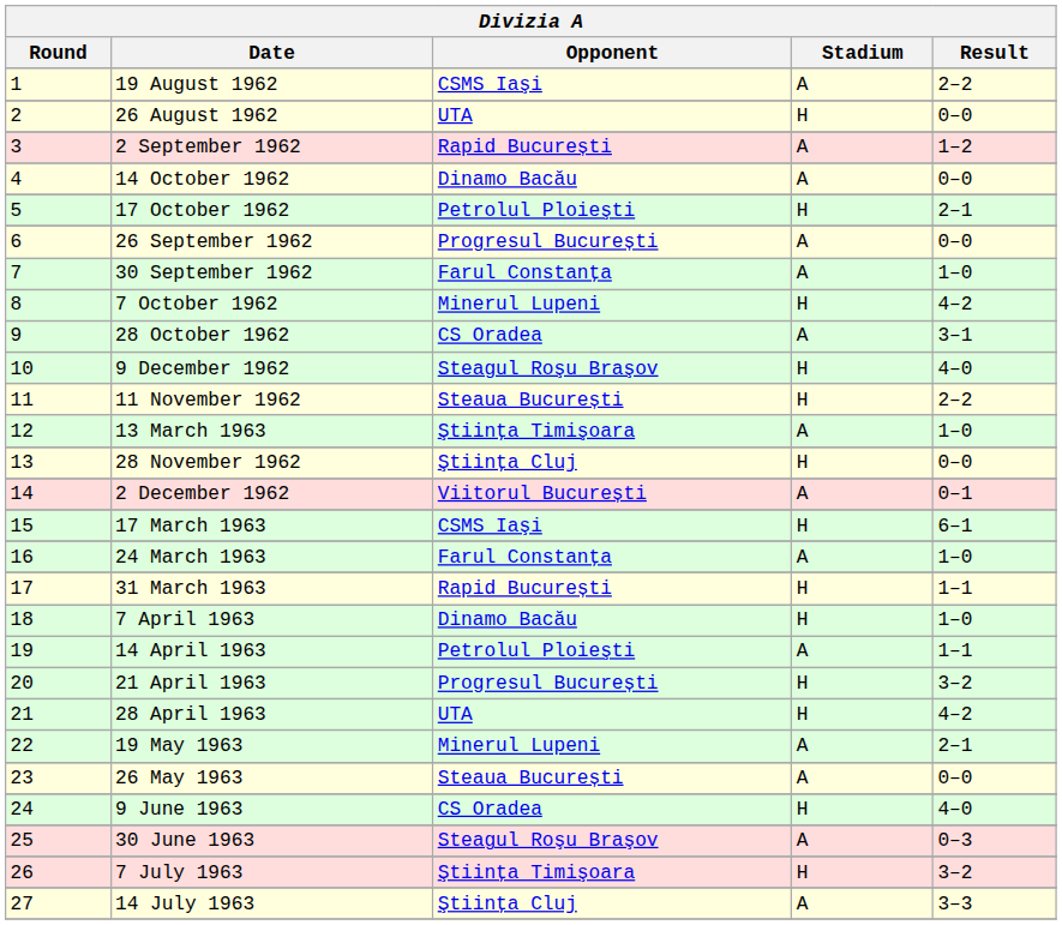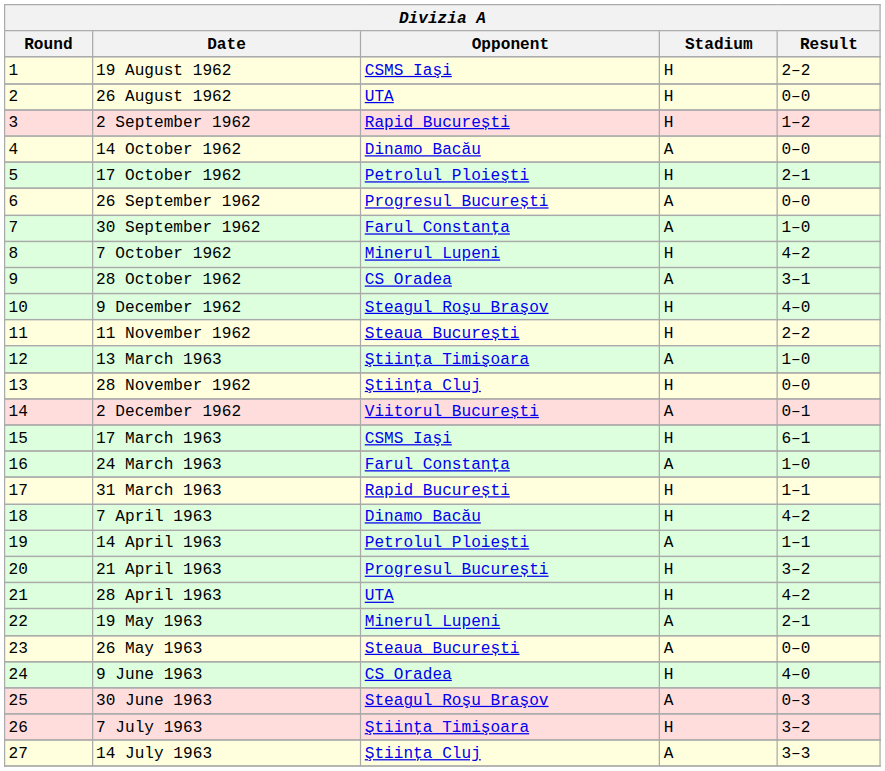19 August 1962 | Stadium: A -> H
2 September 1962 | Stadium: A -> H
7 April 1963 | Result: 1–0 -> 4–2
